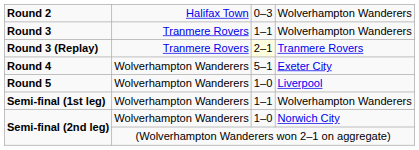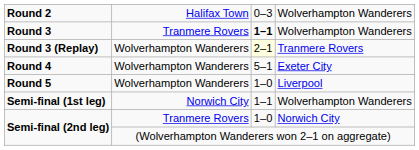Round 3 | column 3: normal -> bold
Round 3 (Replay) | column 2: Tranmere Rovers -> Wolverhampton Wanderers
Semi-final (1st leg) | column 2: Wolverhampton Wanderers -> Norwich City
Semi-final (2nd leg) / Norwich City | column 2: Wolverhampton Wanderers -> Tranmere Rovers
